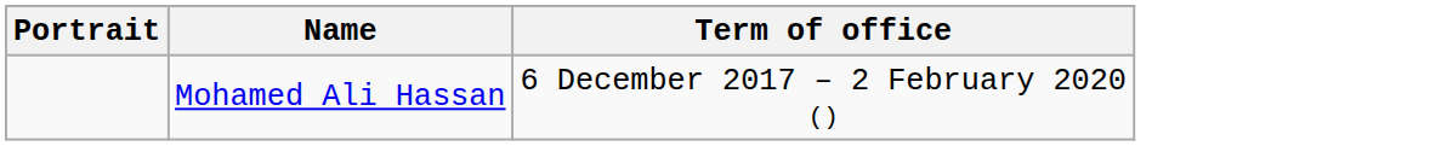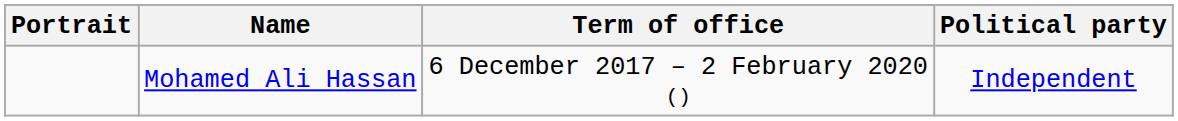+ column: Political party | Independent
